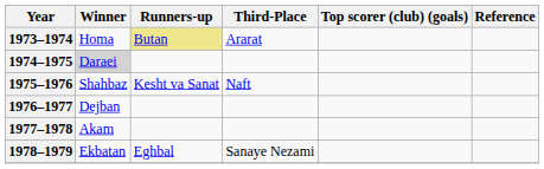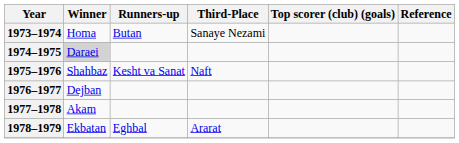1973–1974 | Runners-up: khaki background -> no background
1973–1974 | Third-Place: Ararat -> Sanaye Nezami
1978–1979 | Third-Place: Sanaye Nezami -> Ararat
